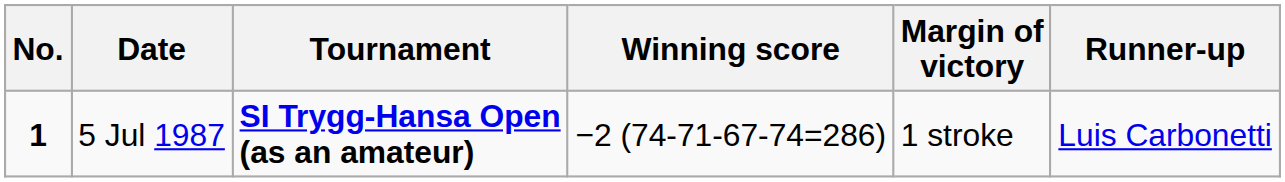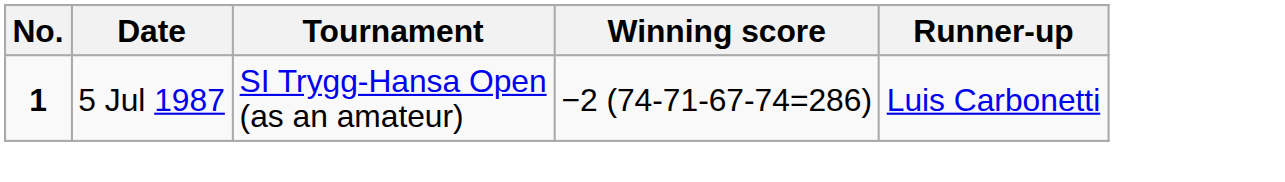- column: Margin of victory | 1 stroke
5 Jul 1987 | Tournament: bold -> normal
